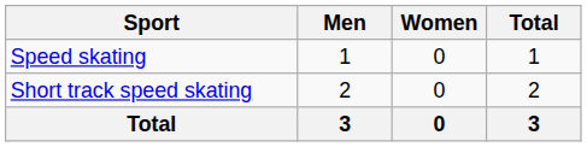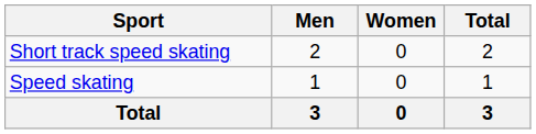rows swapped: Short track speed skating <-> Speed skating
